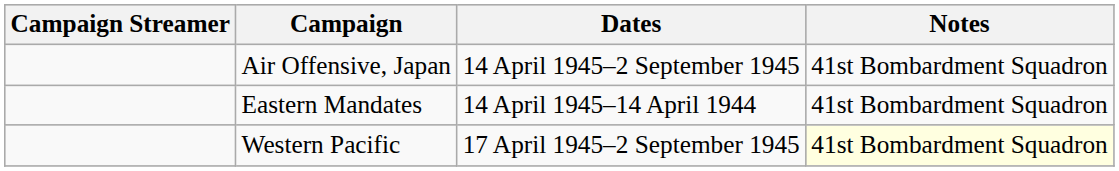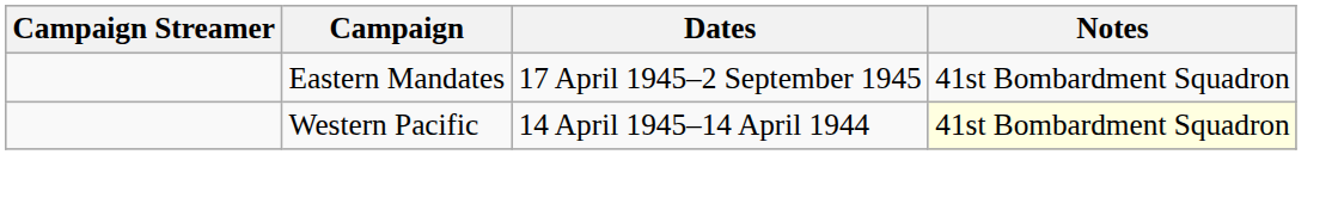- row: Air Offensive, Japan | 14 April 1945–2 September 1945 | 41st Bombardment Squadron
Eastern Mandates | Dates: 14 April 1945–14 April 1944 -> 17 April 1945–2 September 1945
Western Pacific | Dates: 17 April 1945–2 September 1945 -> 14 April 1945–14 April 1944
